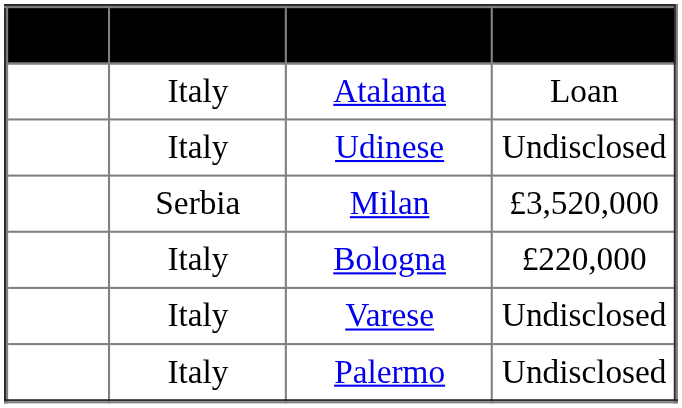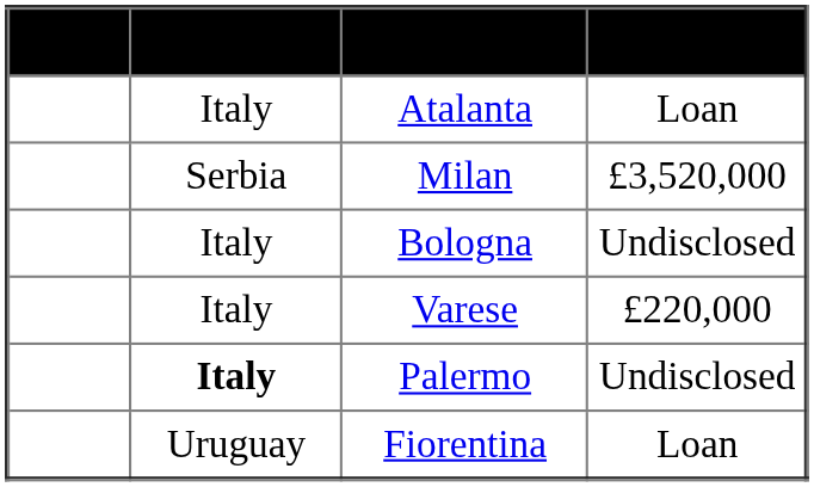- row: Italy | Udinese | Undisclosed
Bologna | Fee: £220,000 -> Undisclosed
Varese | Fee: Undisclosed -> £220,000
Palermo | Nationality: normal -> bold
+ row: Uruguay | Fiorentina | Loan
